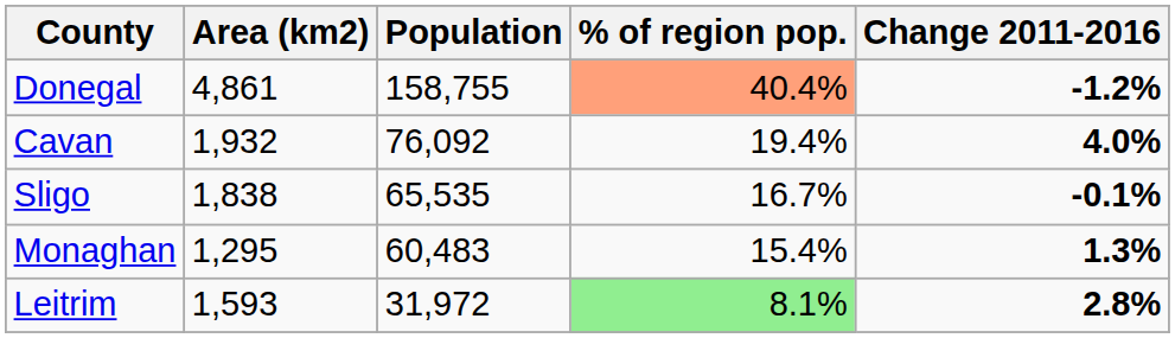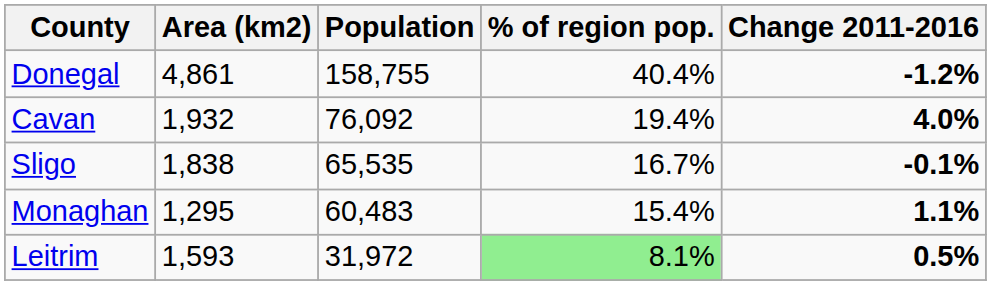Donegal | % of region pop.: lightsalmon background -> no background
Monaghan | Change 2011-2016: 1.3% -> 1.1%
Leitrim | Change 2011-2016: 2.8% -> 0.5%
